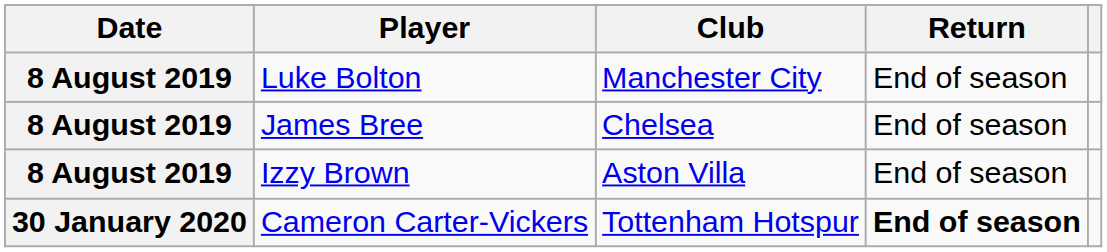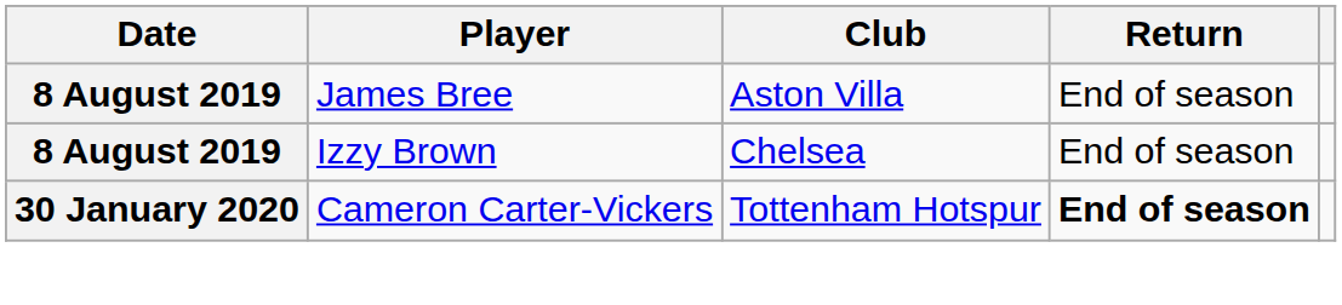- row: 8 August 2019 | Luke Bolton | Manchester City | End of season
James Bree | Club: Chelsea -> Aston Villa
Izzy Brown | Club: Aston Villa -> Chelsea
